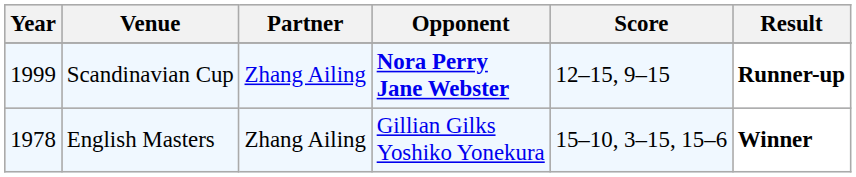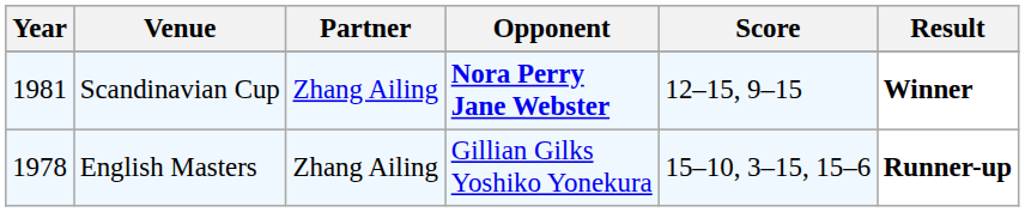Scandinavian Cup | Year: 1999 -> 1981
Scandinavian Cup | Result: Runner-up -> Winner
English Masters | Result: Winner -> Runner-up
